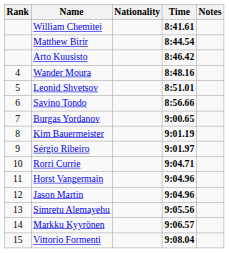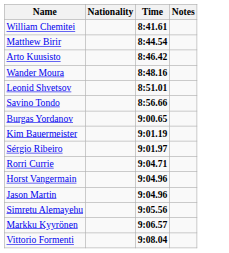- column: Rank | 4 | 5 | 6 | 7 | 8 | 9 | 10 | 11 | 12 | 13 | 14 | 15
